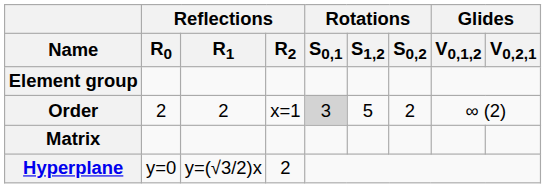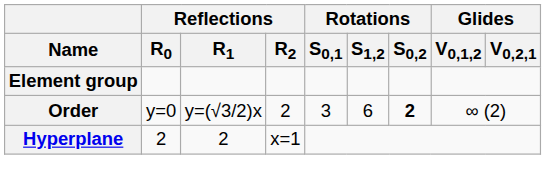Order | Reflections / R0: 2 -> y=0
Order | Reflections / R1: 2 -> y=(√3/2)x
Order | Reflections / R2: x=1 -> 2
Order | Rotations / S0,1: lightgrey background -> no background
Order | Rotations / S1,2: 5 -> 6
Order | Rotations / S0,2: normal -> bold
- row: Matrix
Hyperplane | Reflections / R0: y=0 -> 2
Hyperplane | Reflections / R1: y=(√3/2)x -> 2
Hyperplane | Reflections / R2: 2 -> x=1
